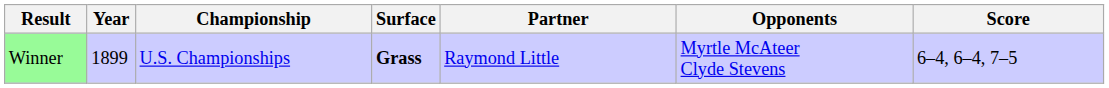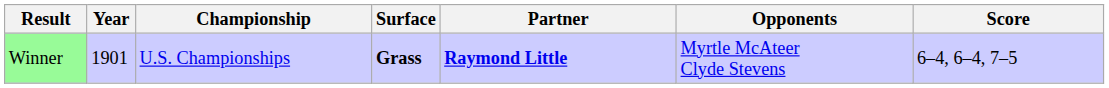Winner | Year: 1899 -> 1901
Winner | Partner: normal -> bold
